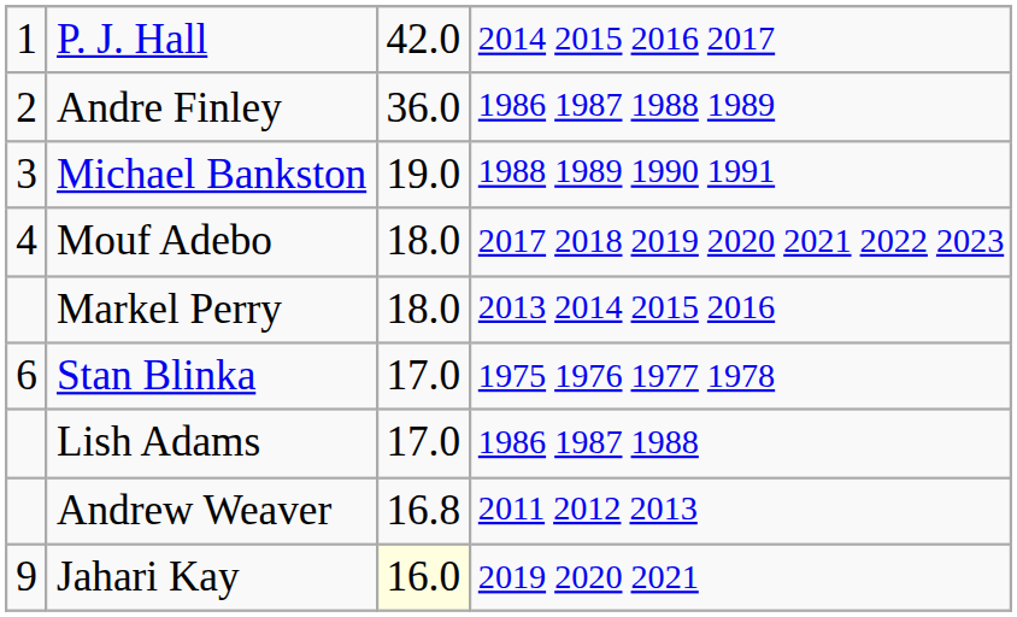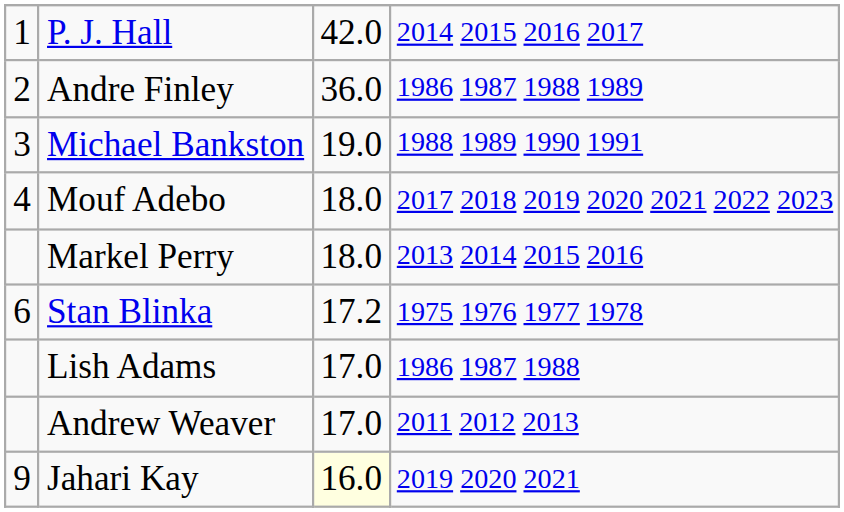Stan Blinka | column 3: 17.0 -> 17.2
Andrew Weaver | column 3: 16.8 -> 17.0
